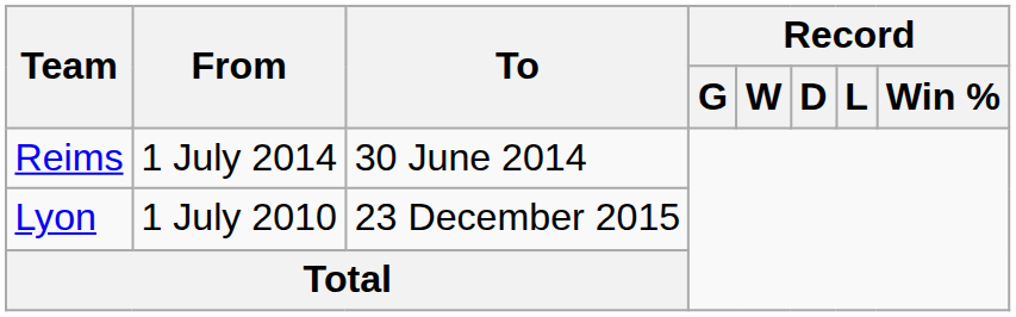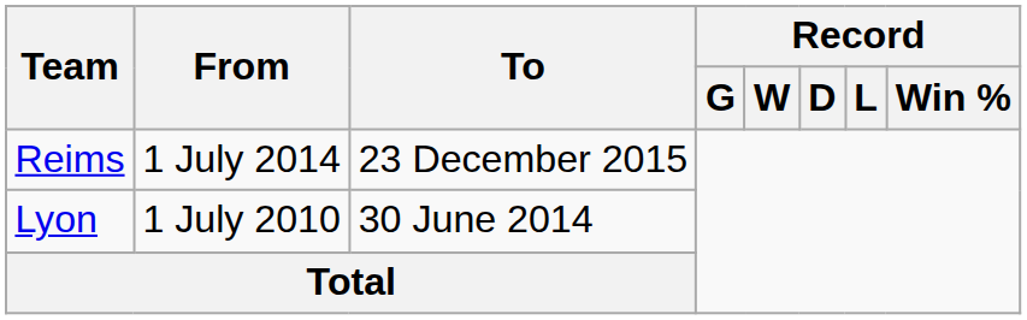Reims | To: 30 June 2014 -> 23 December 2015
Lyon | To: 23 December 2015 -> 30 June 2014
